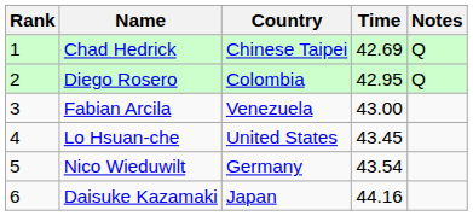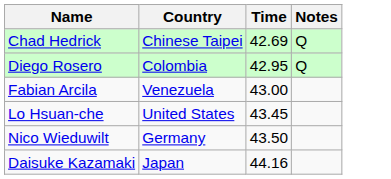- column: Rank | 1 | 2 | 3 | 4 | 5 | 6
Nico Wieduwilt | Time: 43.54 -> 43.50
